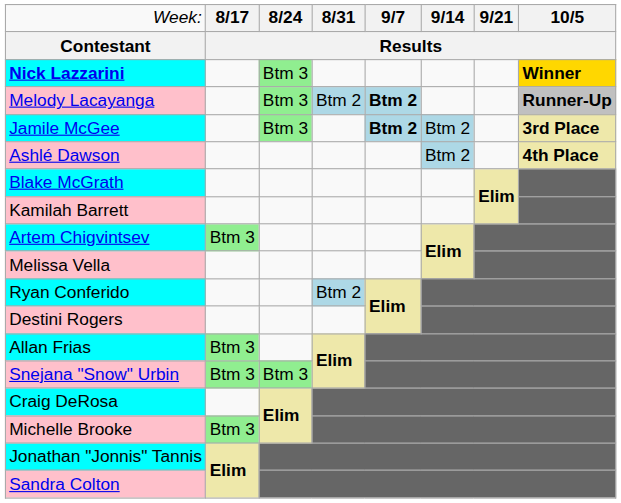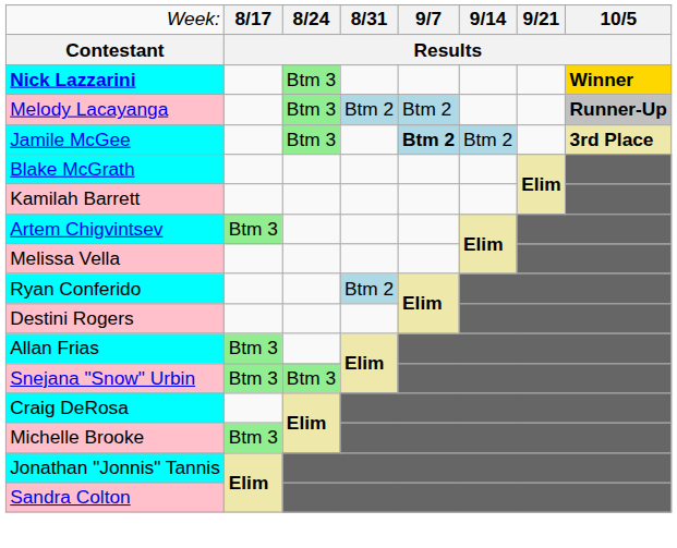Melody Lacayanga | column 5: bold -> normal
- row: Ashlé Dawson | Btm 2 | 4th Place
